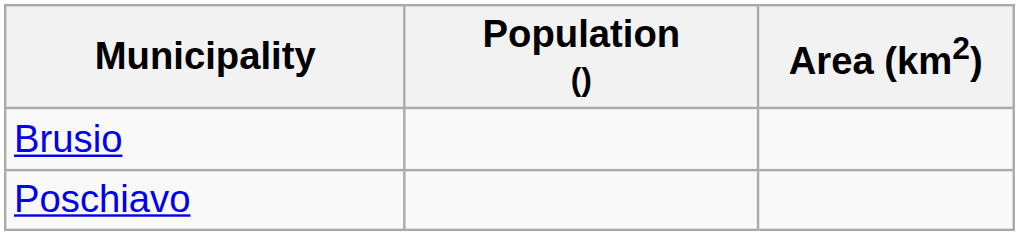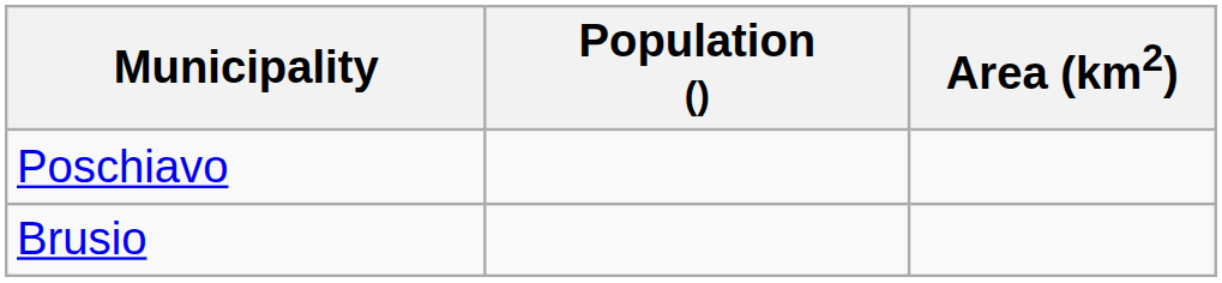rows swapped: Brusio <-> Poschiavo
